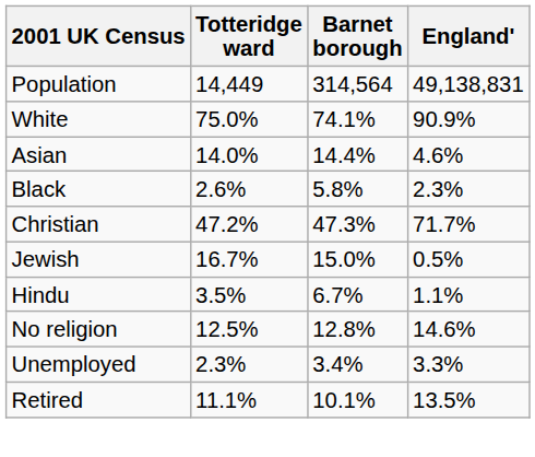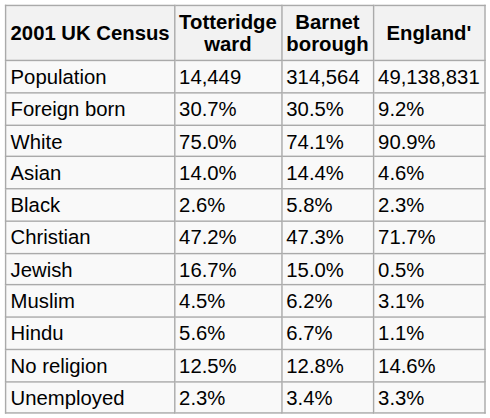+ row: Foreign born | 30.7% | 30.5% | 9.2%
+ row: Muslim | 4.5% | 6.2% | 3.1%
Hindu | Totteridge ward: 3.5% -> 5.6%
- row: Retired | 11.1% | 10.1% | 13.5%
